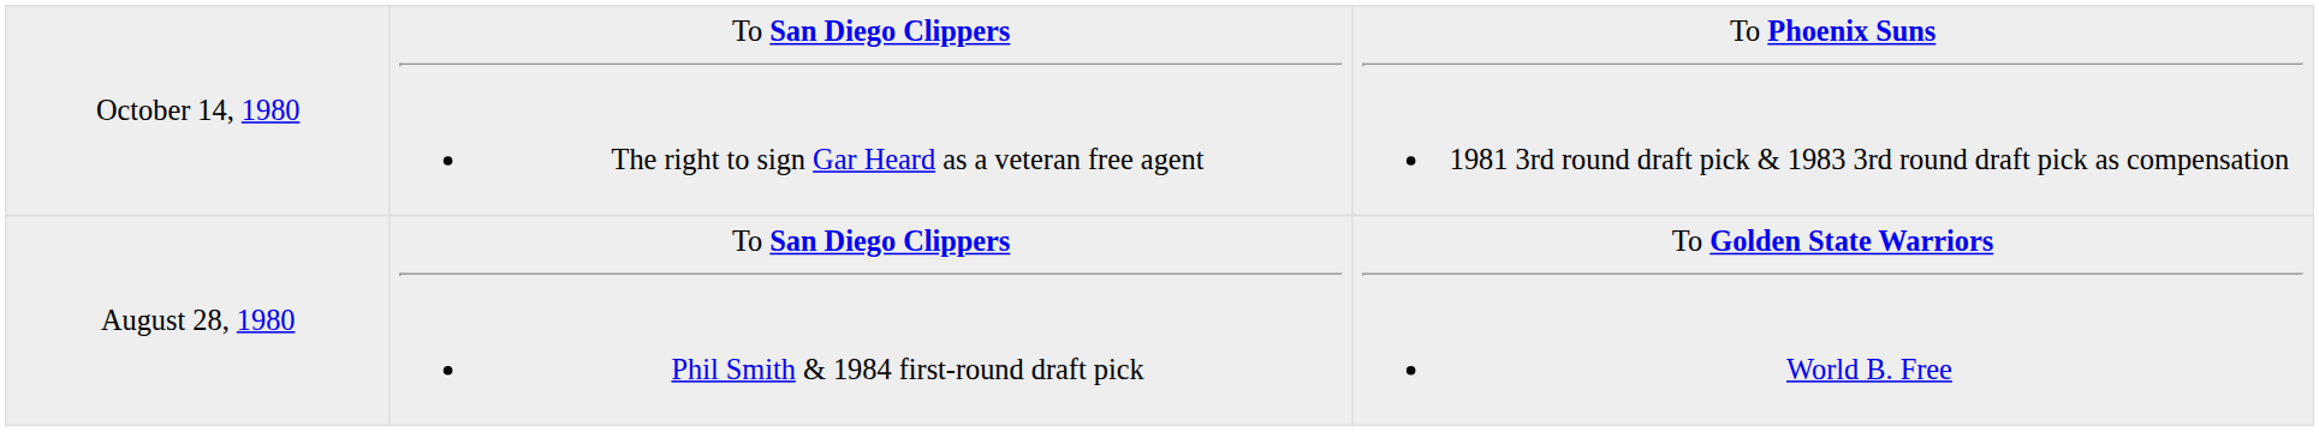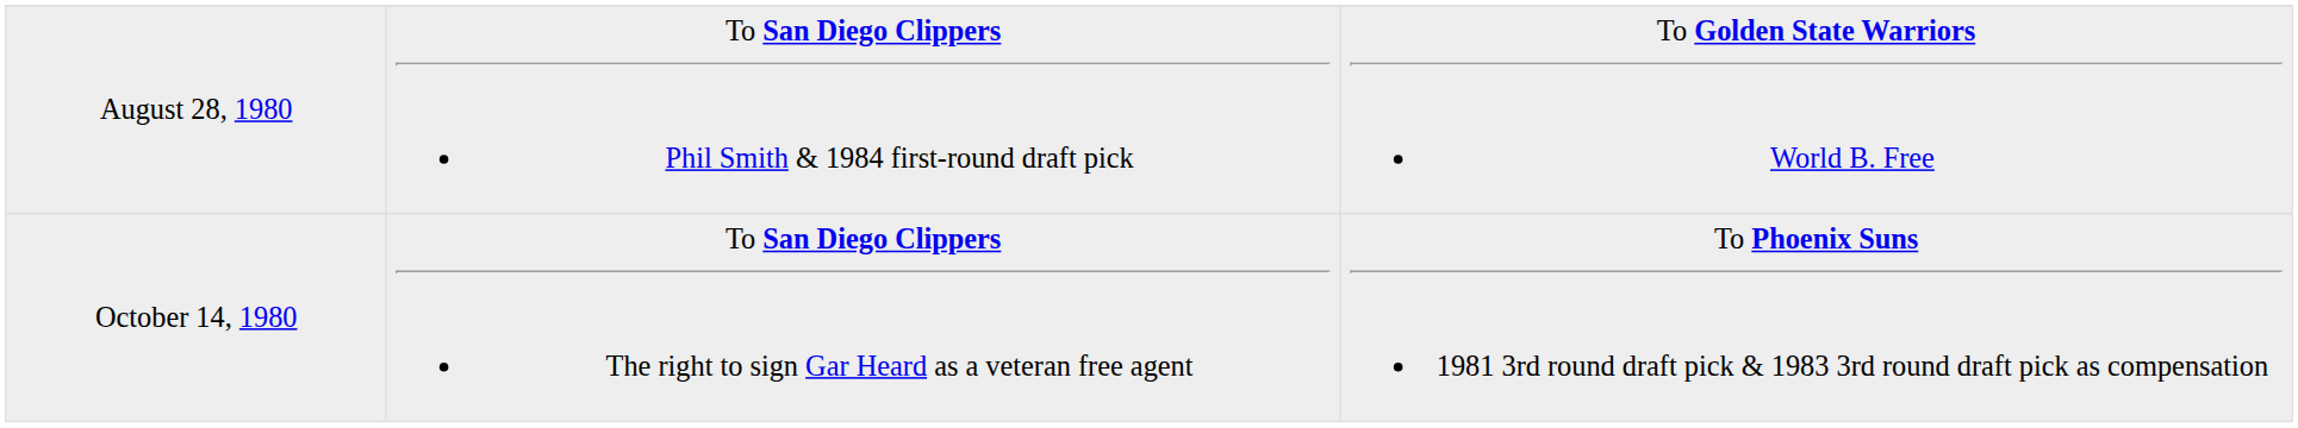rows swapped: August 28, 1980 <-> October 14, 1980
